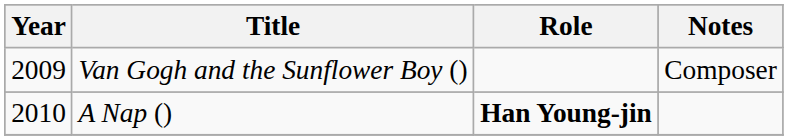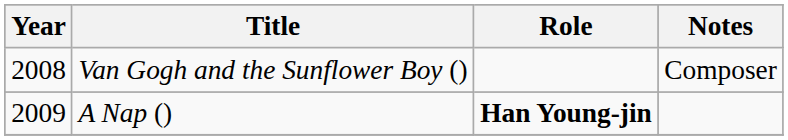Van Gogh and the Sunflower Boy () | Year: 2009 -> 2008
A Nap () | Year: 2010 -> 2009
